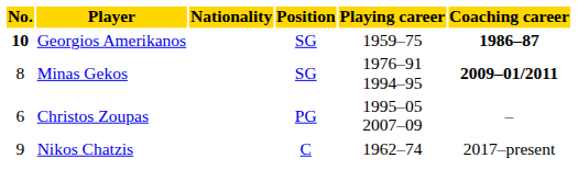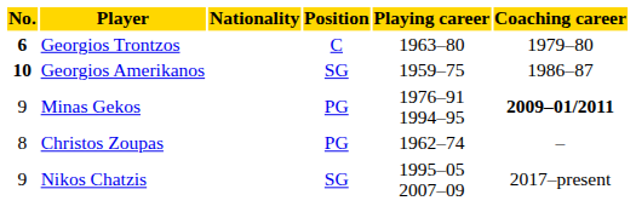+ row: 6 | Georgios Trontzos | C | 1963–80 | 1979–80
Georgios Amerikanos | Coaching career: bold -> normal
Minas Gekos | No.: 8 -> 9
Minas Gekos | Position: SG -> PG
Christos Zoupas | No.: 6 -> 8
Christos Zoupas | Playing career: 1995–05 2007–09 -> 1962–74
Nikos Chatzis | Position: C -> SG
Nikos Chatzis | Playing career: 1962–74 -> 1995–05 2007–09
